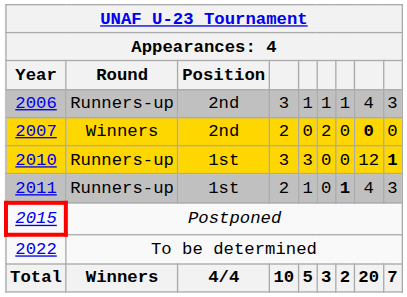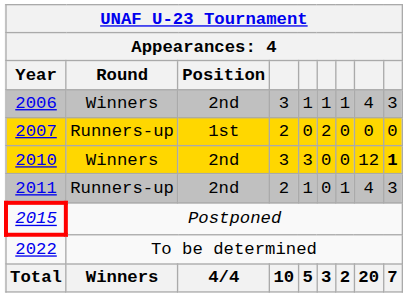2006 | Round: Runners-up -> Winners
2007 | Round: Winners -> Runners-up
2007 | Position: 2nd -> 1st
2007 | column 8: bold -> normal
2010 | Round: Runners-up -> Winners
2010 | Position: 1st -> 2nd
2011 | Position: 1st -> 2nd
2011 | column 7: bold -> normal
